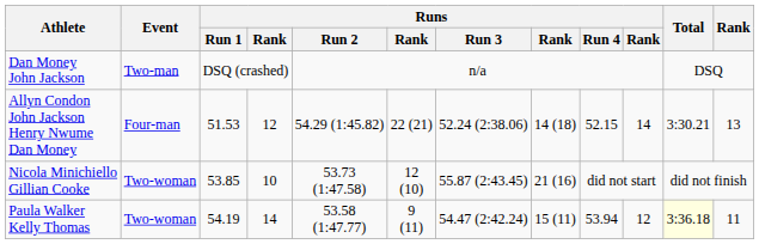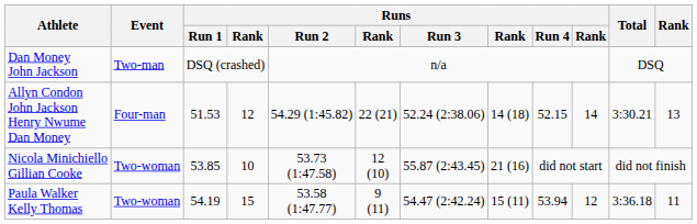Paula Walker Kelly Thomas | column 4: 14 -> 15
Paula Walker Kelly Thomas | Total: lightyellow background -> no background
